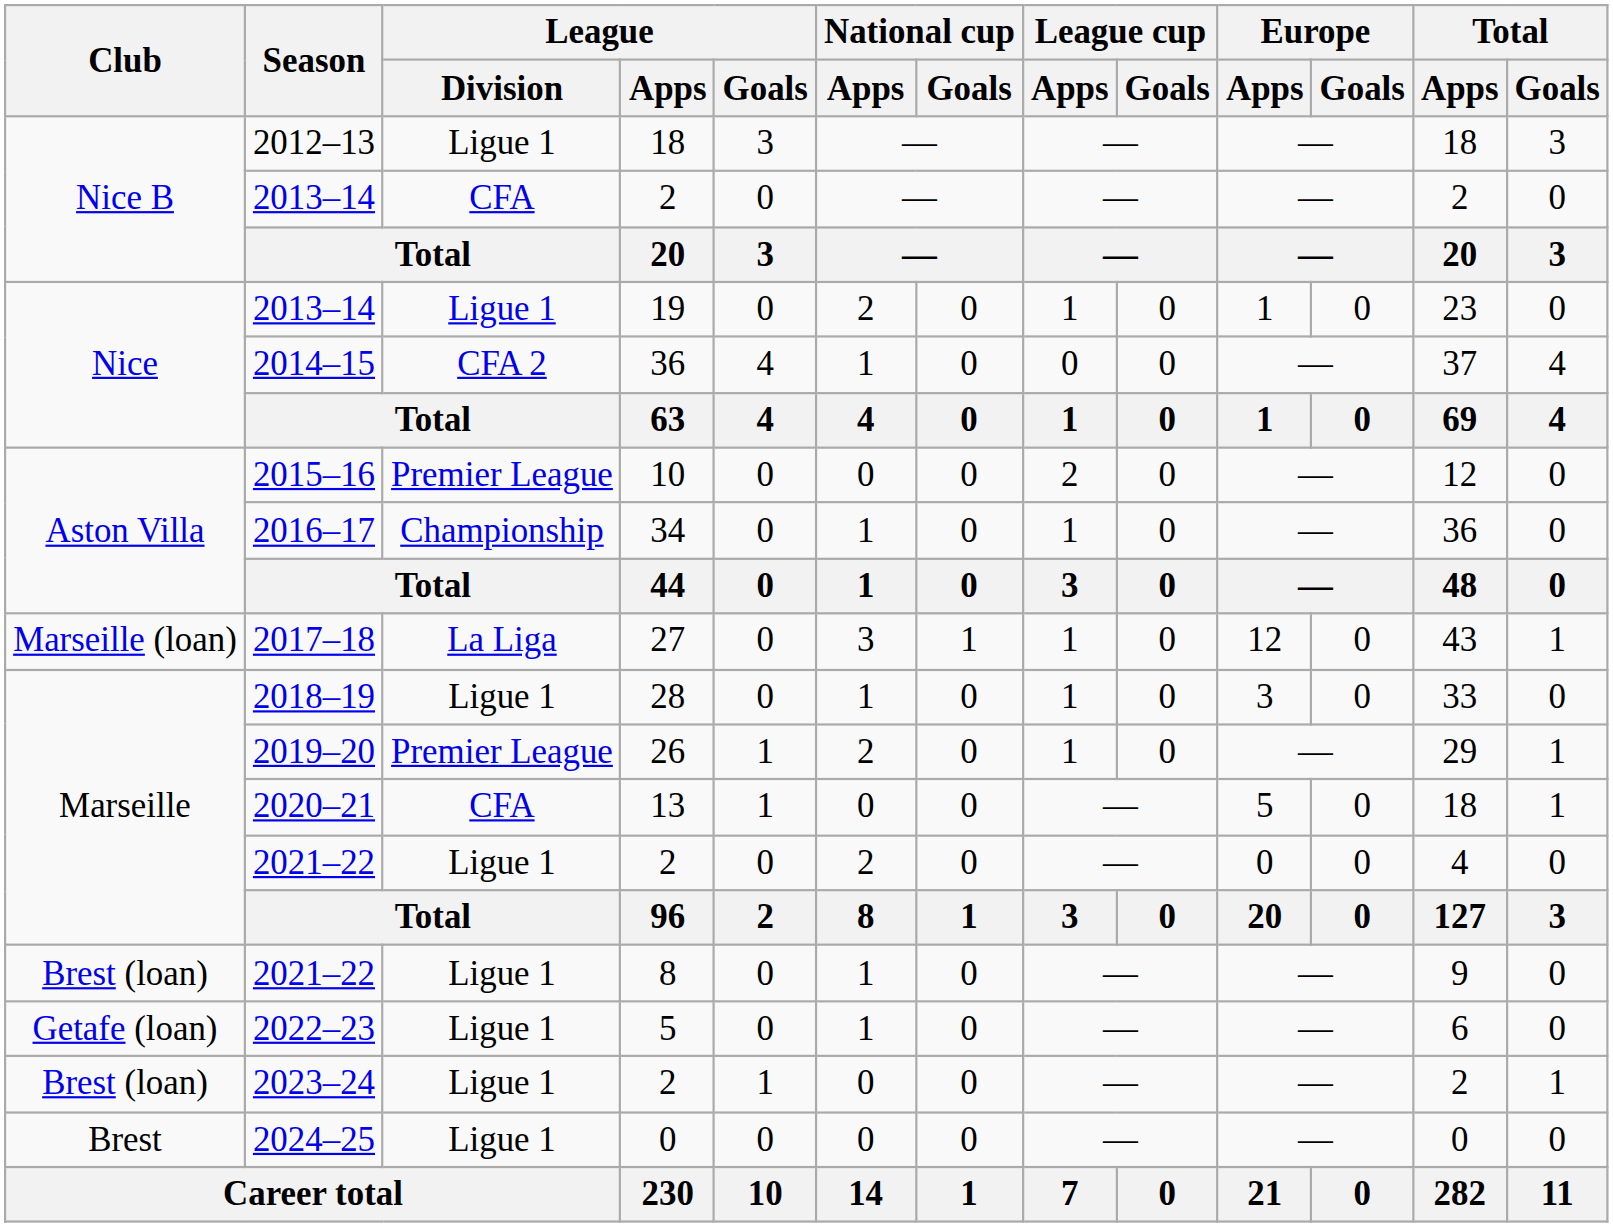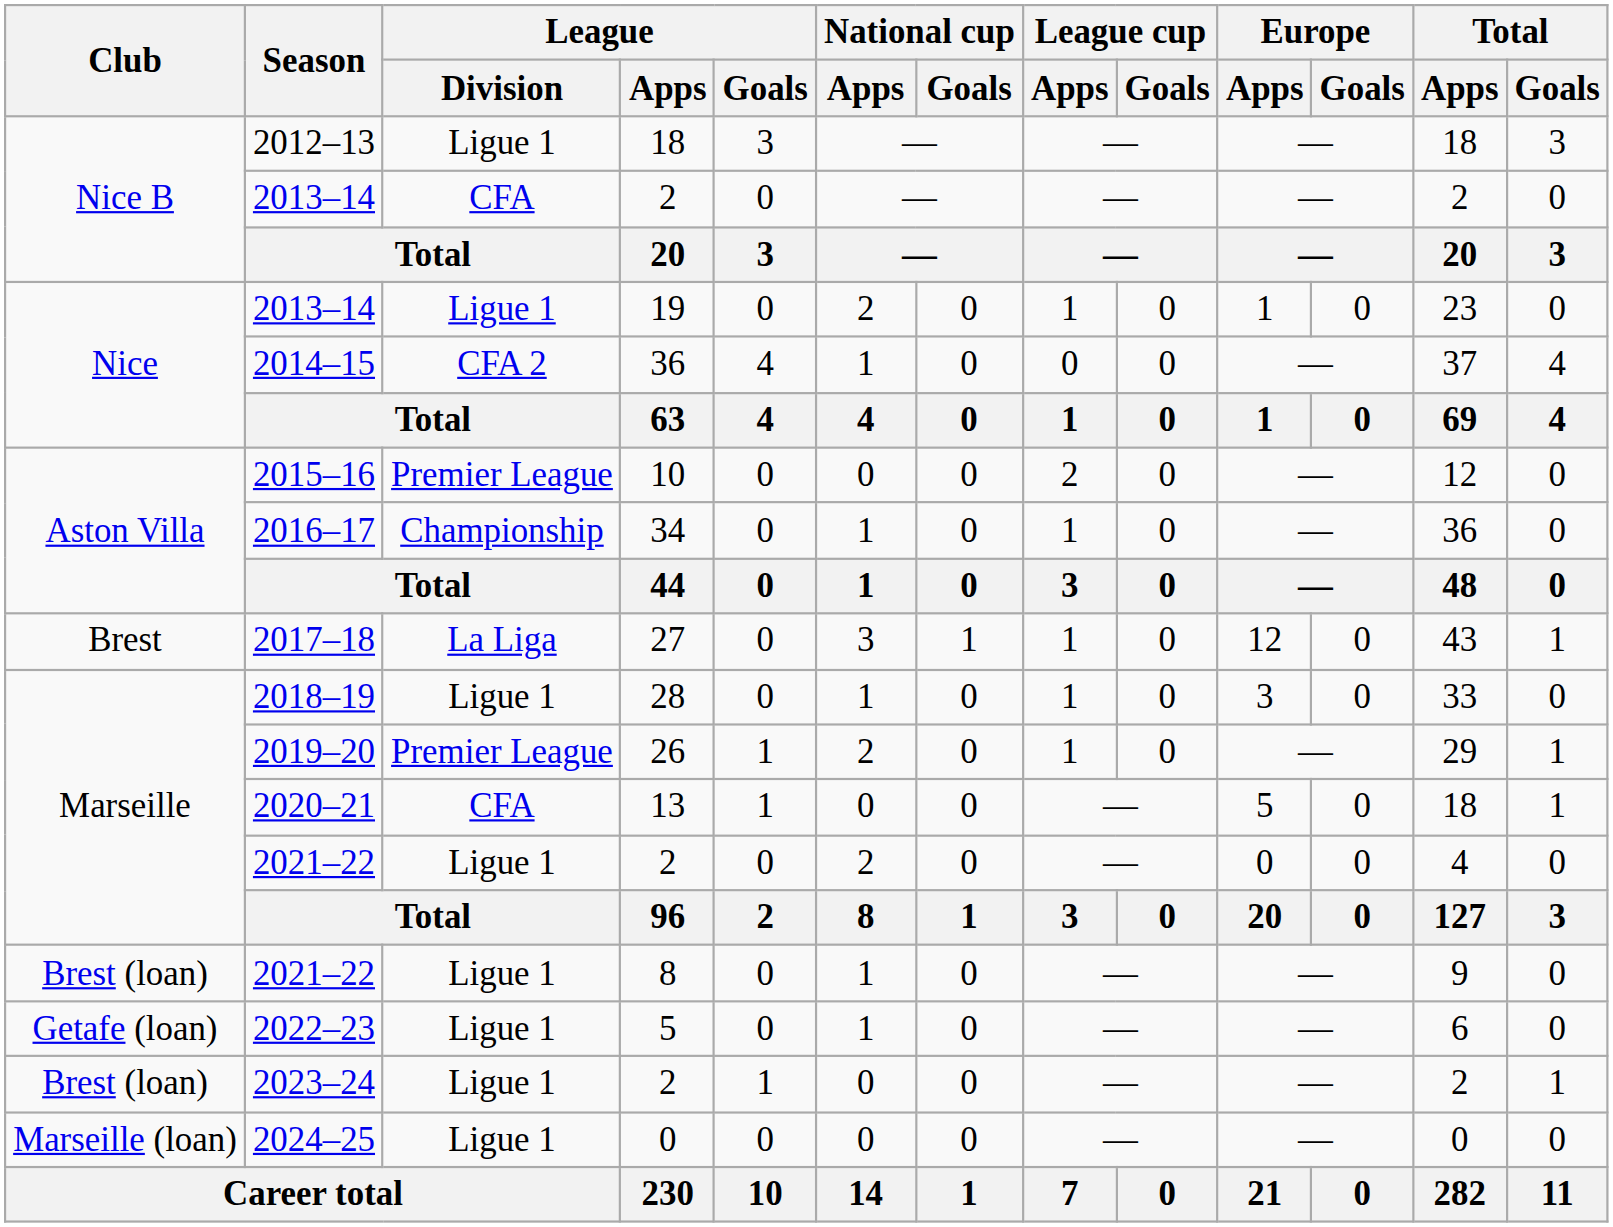2017–18 | Club: Marseille (loan) -> Brest
2024–25 | Club: Brest -> Marseille (loan)
